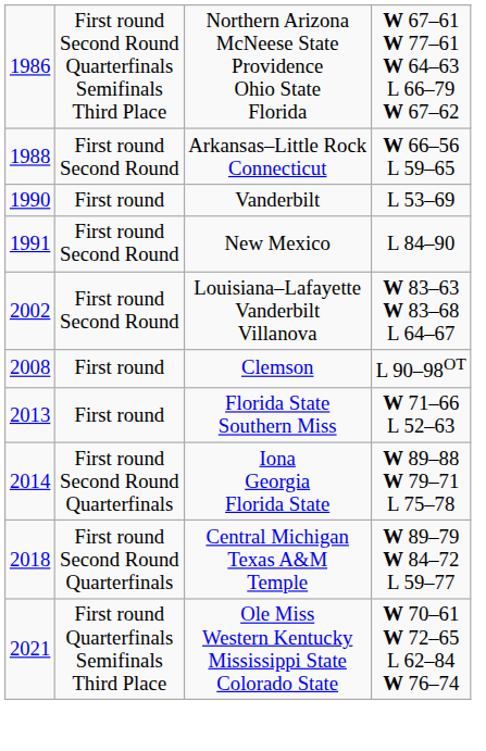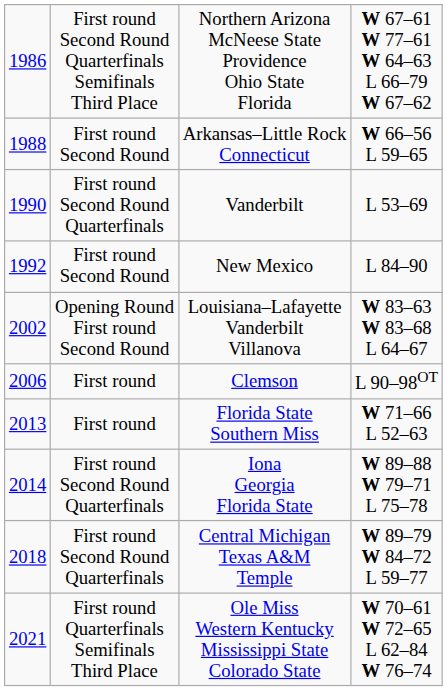Vanderbilt | column 2: First round -> First round Second Round Quarterfinals
New Mexico | column 1: 1991 -> 1992
Louisiana–Lafayette Vanderbilt Villanova | column 2: First round Second Round -> Opening Round First round Second Round
Clemson | column 1: 2008 -> 2006
